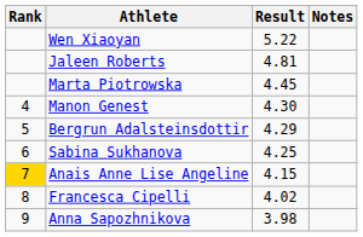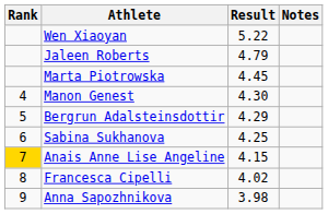Jaleen Roberts | Result: 4.81 -> 4.79
